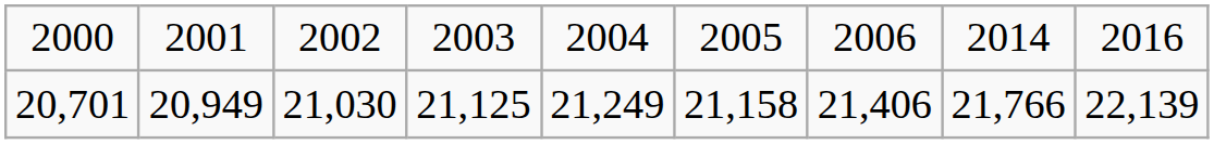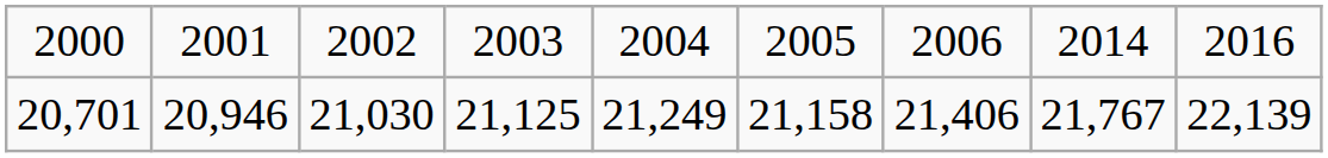20,701 | column 2: 20,949 -> 20,946
20,701 | column 8: 21,766 -> 21,767
